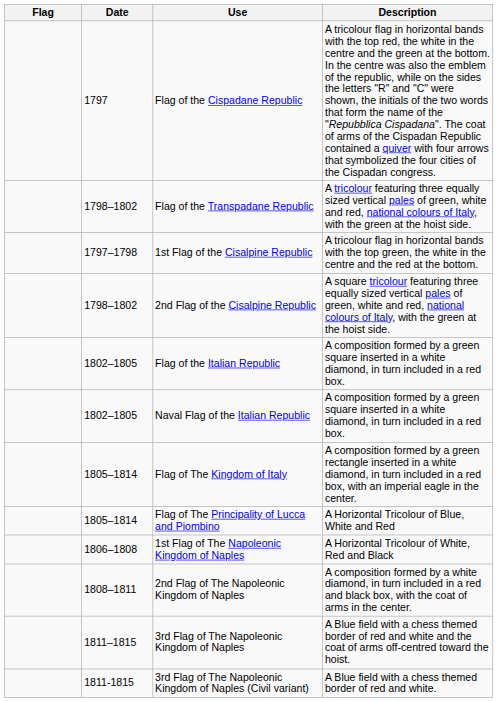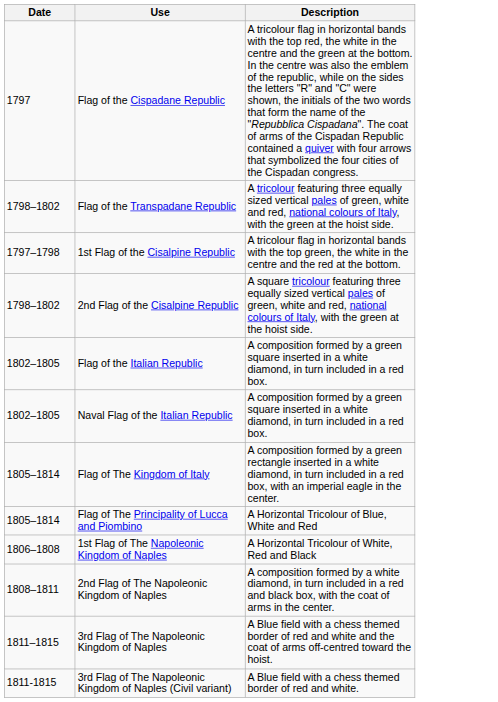- column: Flag
